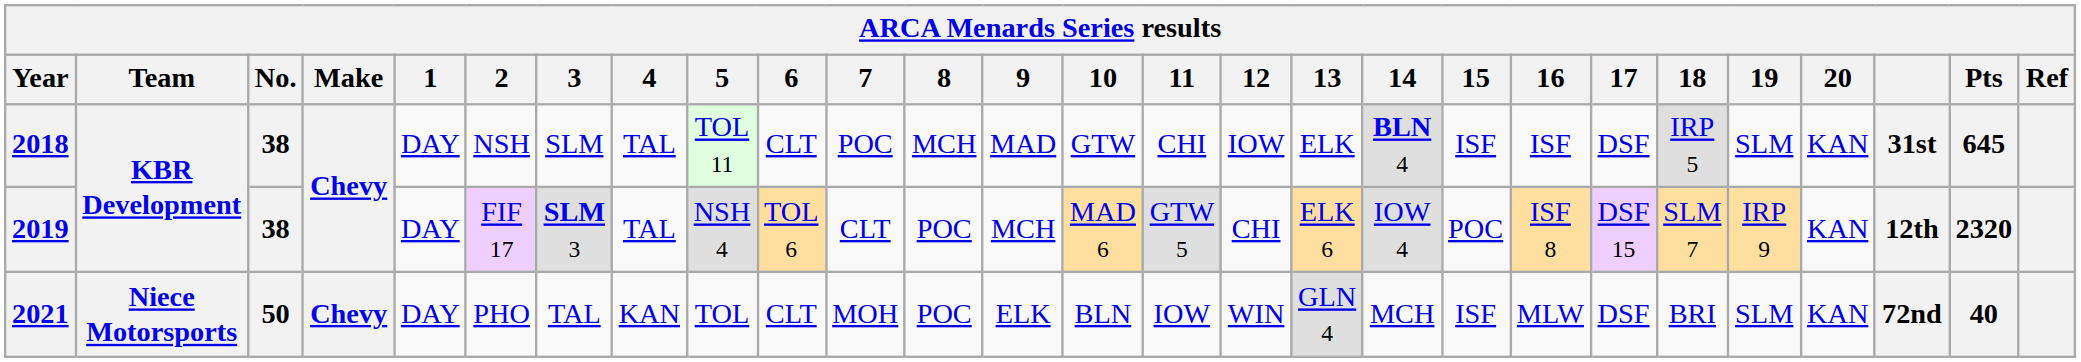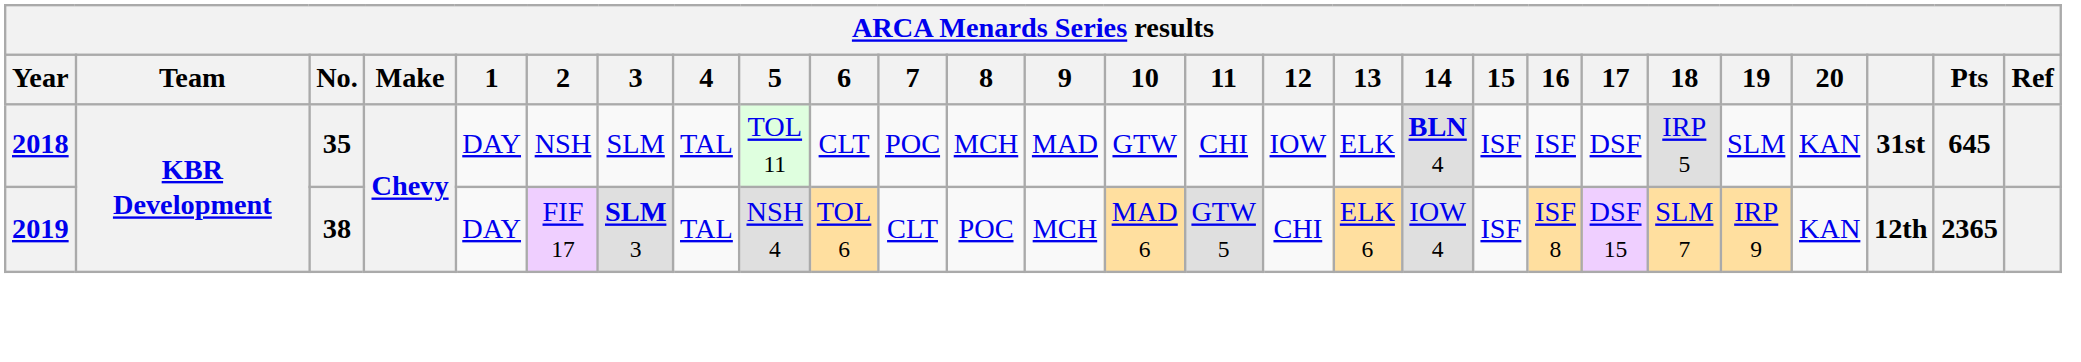2018 | No.: 38 -> 35
2019 | 15: POC -> ISF
2019 | Pts: 2320 -> 2365
- row: 2021 | Niece Motorsports | 50 | Chevy | DAY | PHO | TAL | KAN | TOL | CLT | MOH | POC | ELK | BLN | IOW | WIN | GLN 4 | MCH | ISF | MLW | DSF | BRI | SLM | KAN | 72nd | 40
